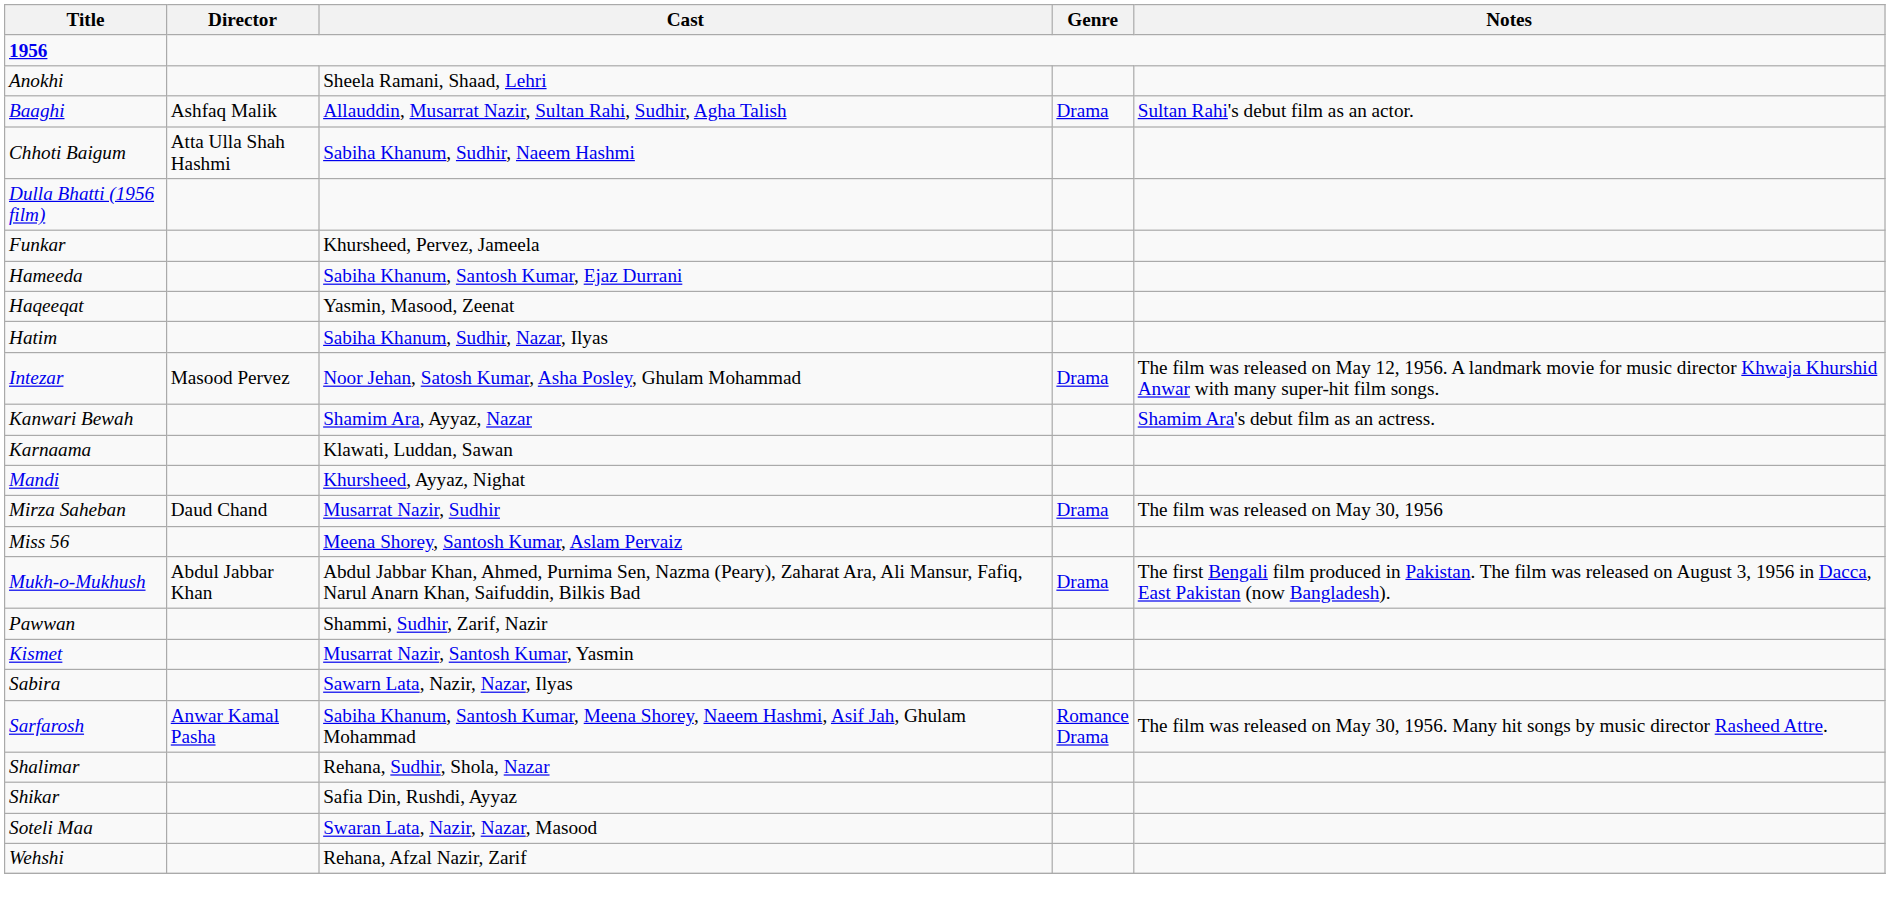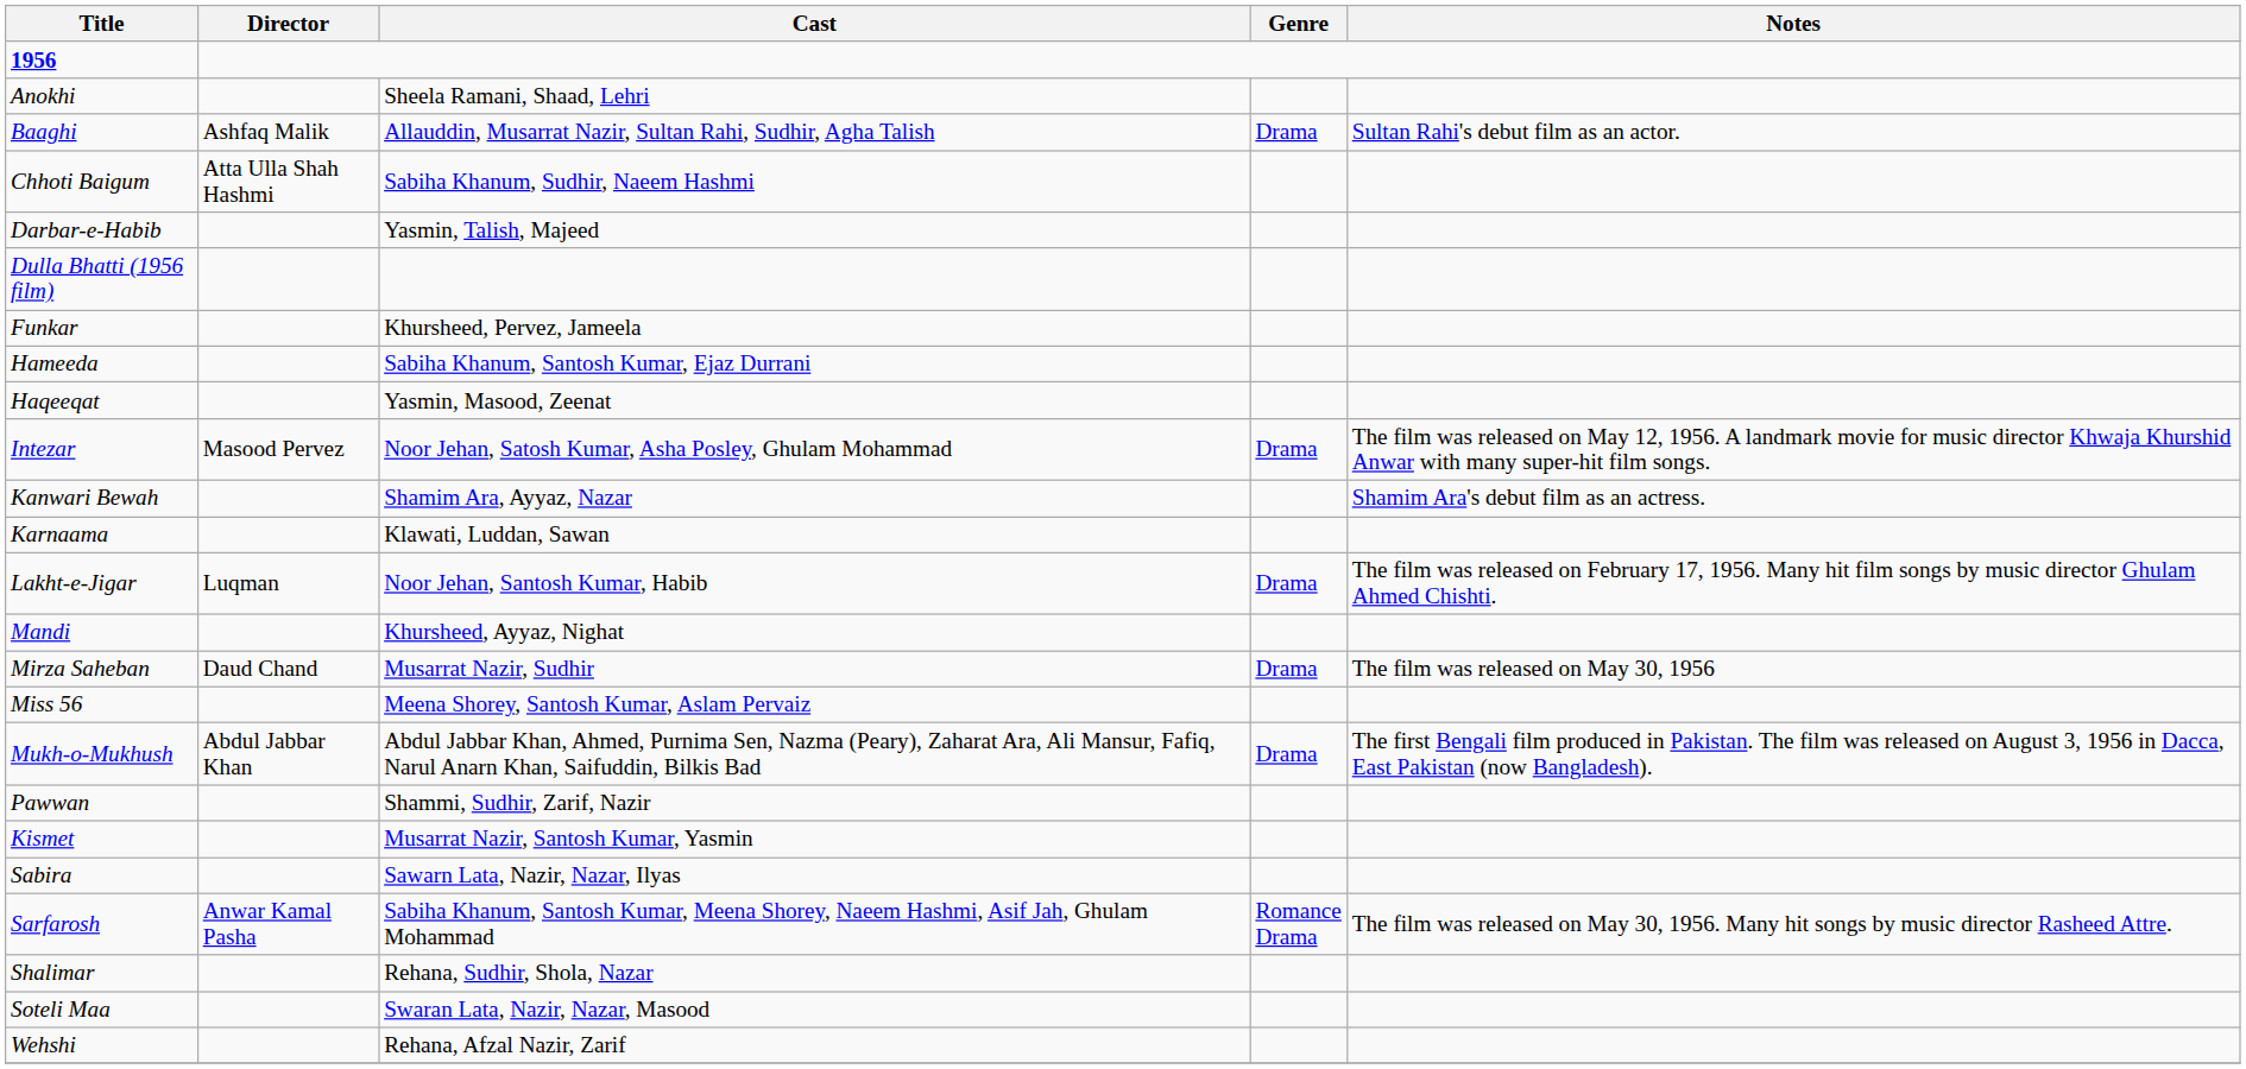+ row: Darbar-e-Habib | Yasmin, Talish, Majeed
- row: Hatim | Sabiha Khanum, Sudhir, Nazar, Ilyas
+ row: Lakht-e-Jigar | Luqman | Noor Jehan, Santosh Kumar, Habib | Drama | The film was released on February 17, 1956. Many hit film songs by music director Ghulam Ahmed Chishti.
- row: Shikar | Safia Din, Rushdi, Ayyaz
